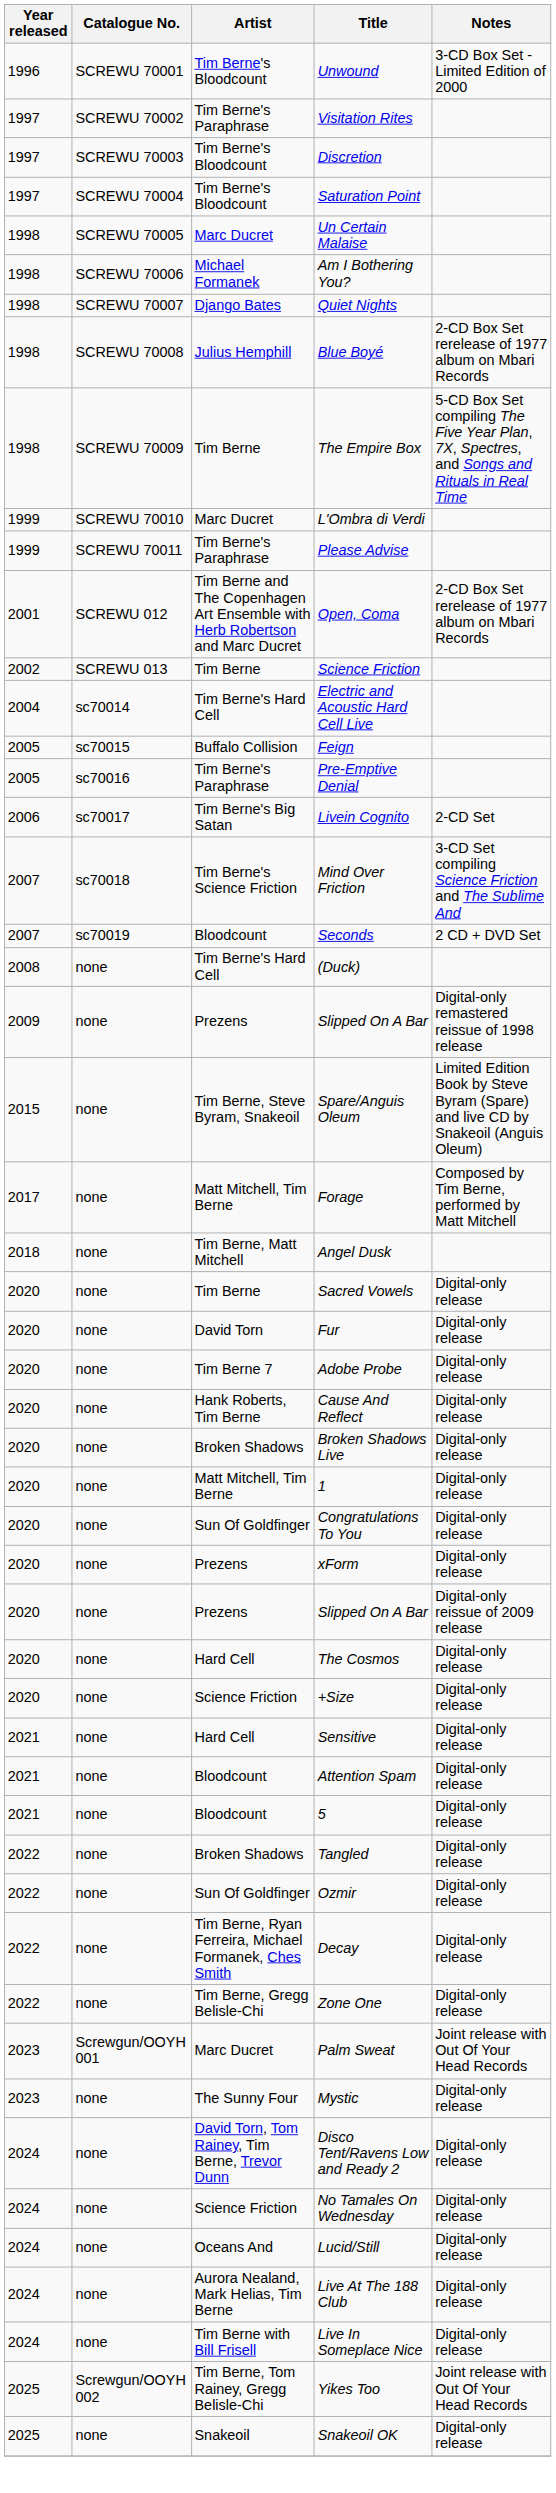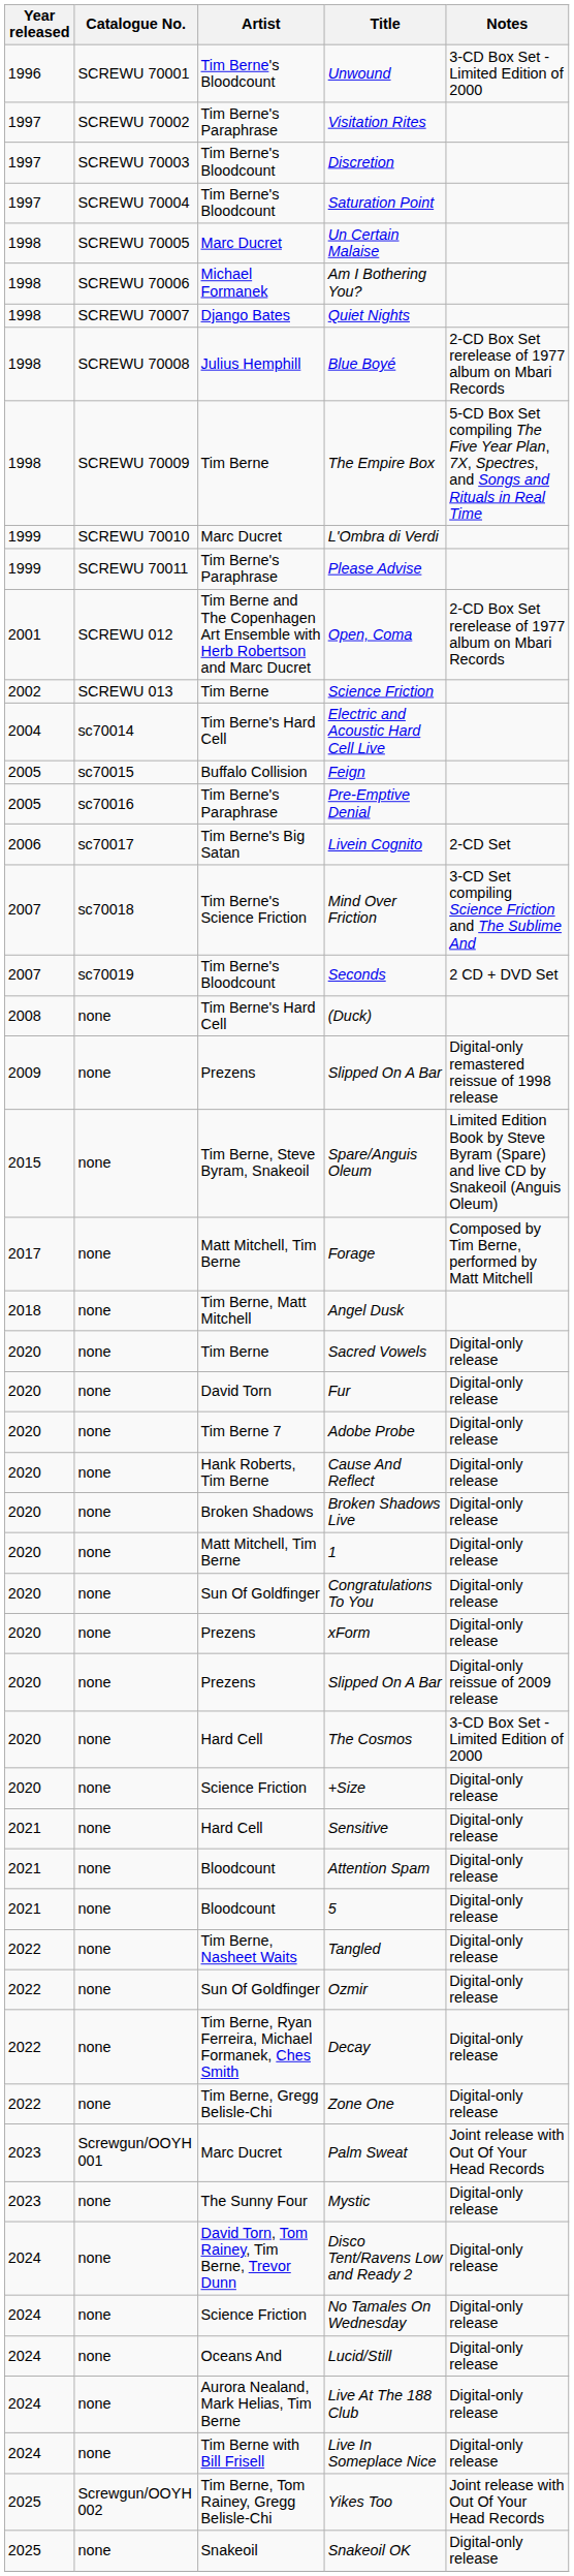Seconds | Artist: Bloodcount -> Tim Berne's Bloodcount
The Cosmos | Notes: Digital-only release -> 3-CD Box Set - Limited Edition of 2000
Tangled | Artist: Broken Shadows -> Tim Berne, Nasheet Waits
